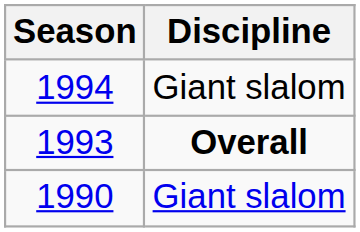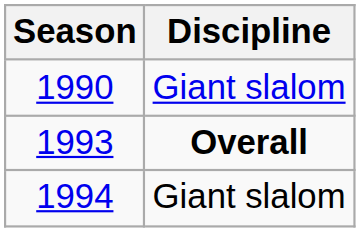rows swapped: 1990 <-> 1994
